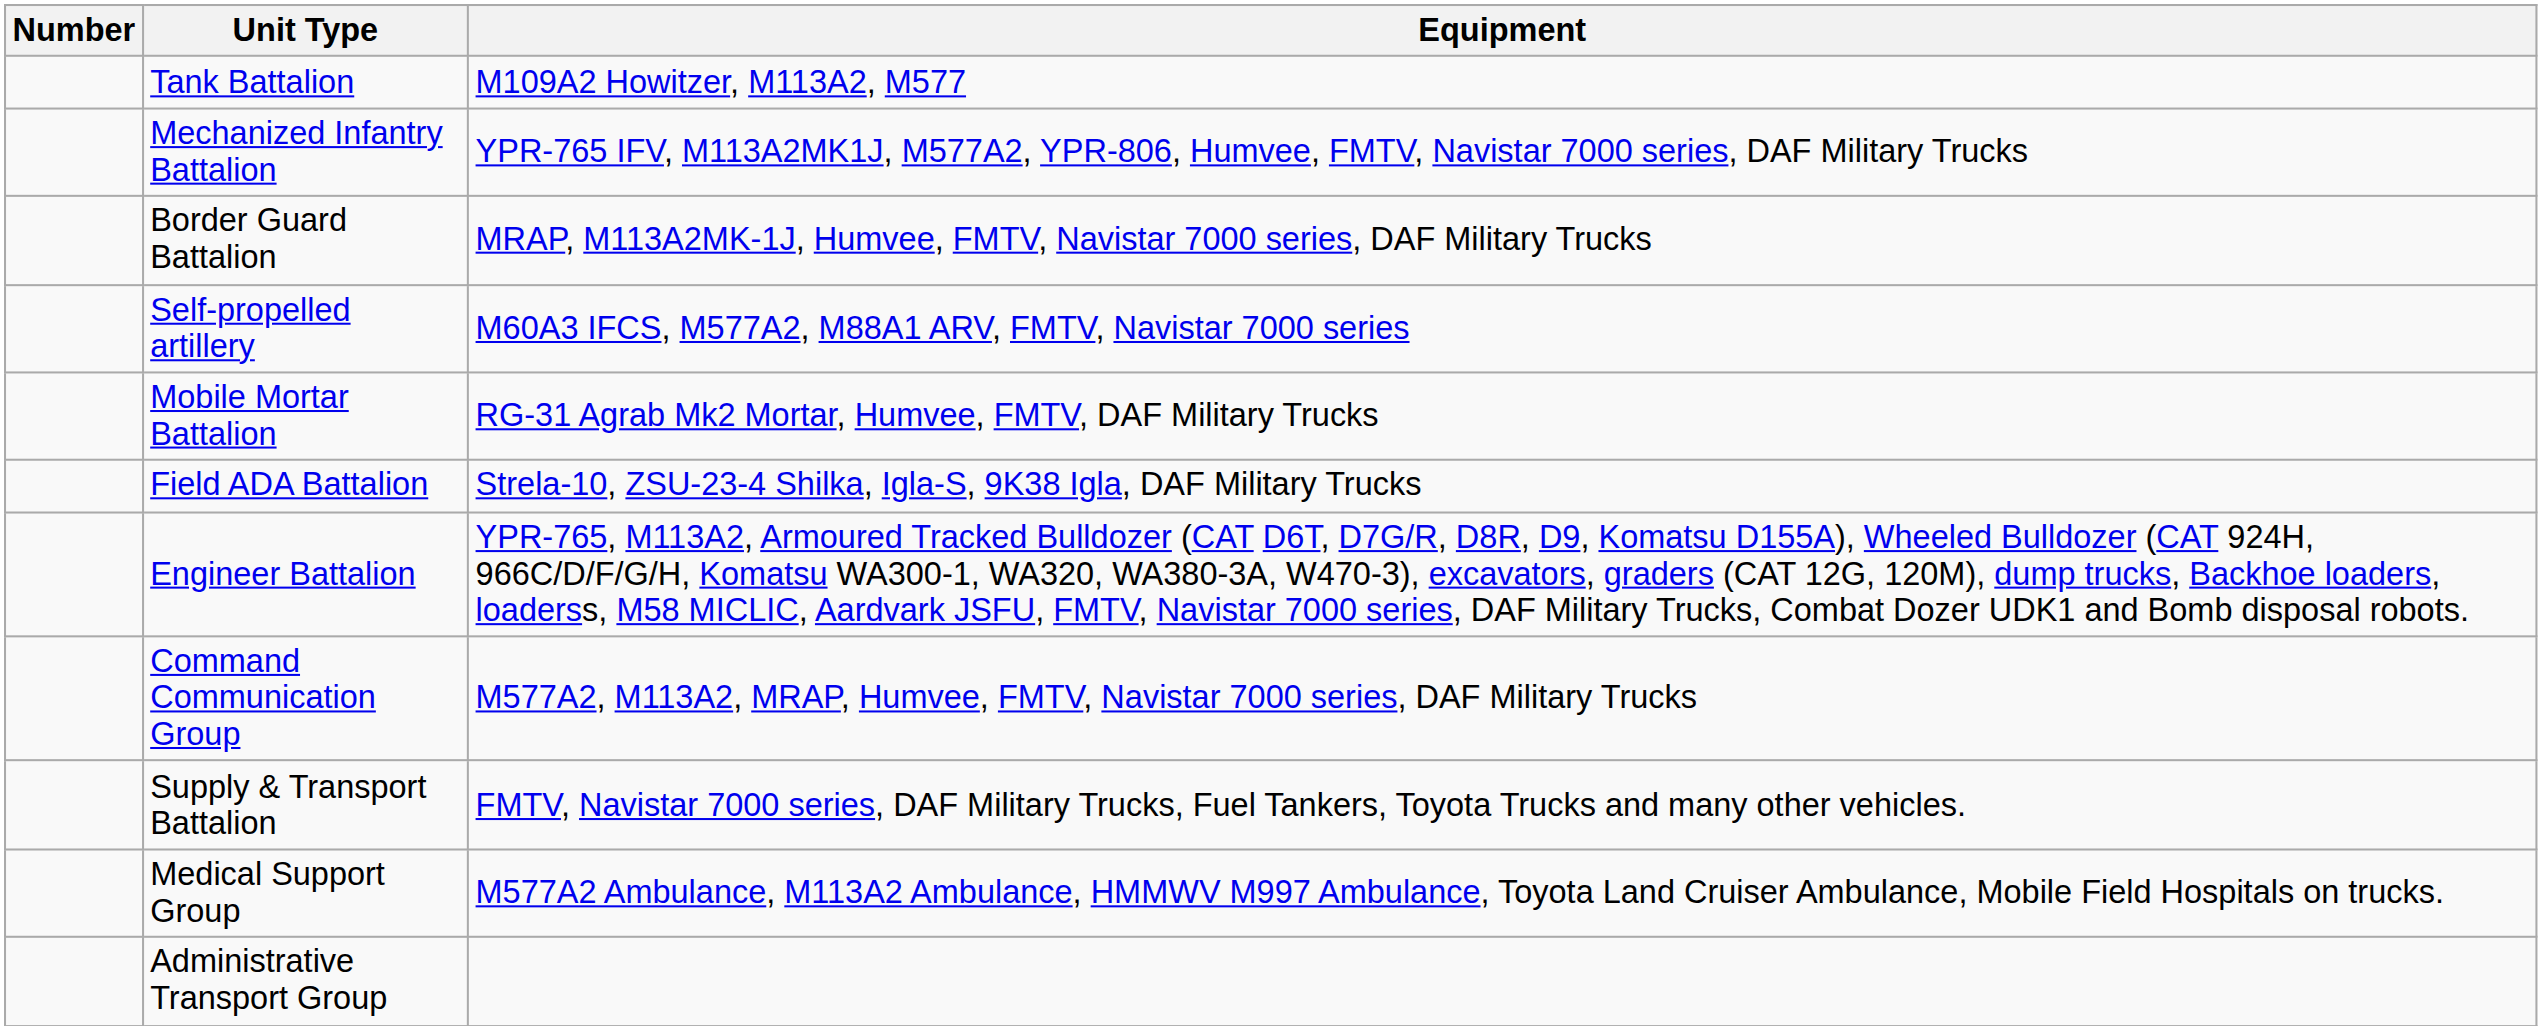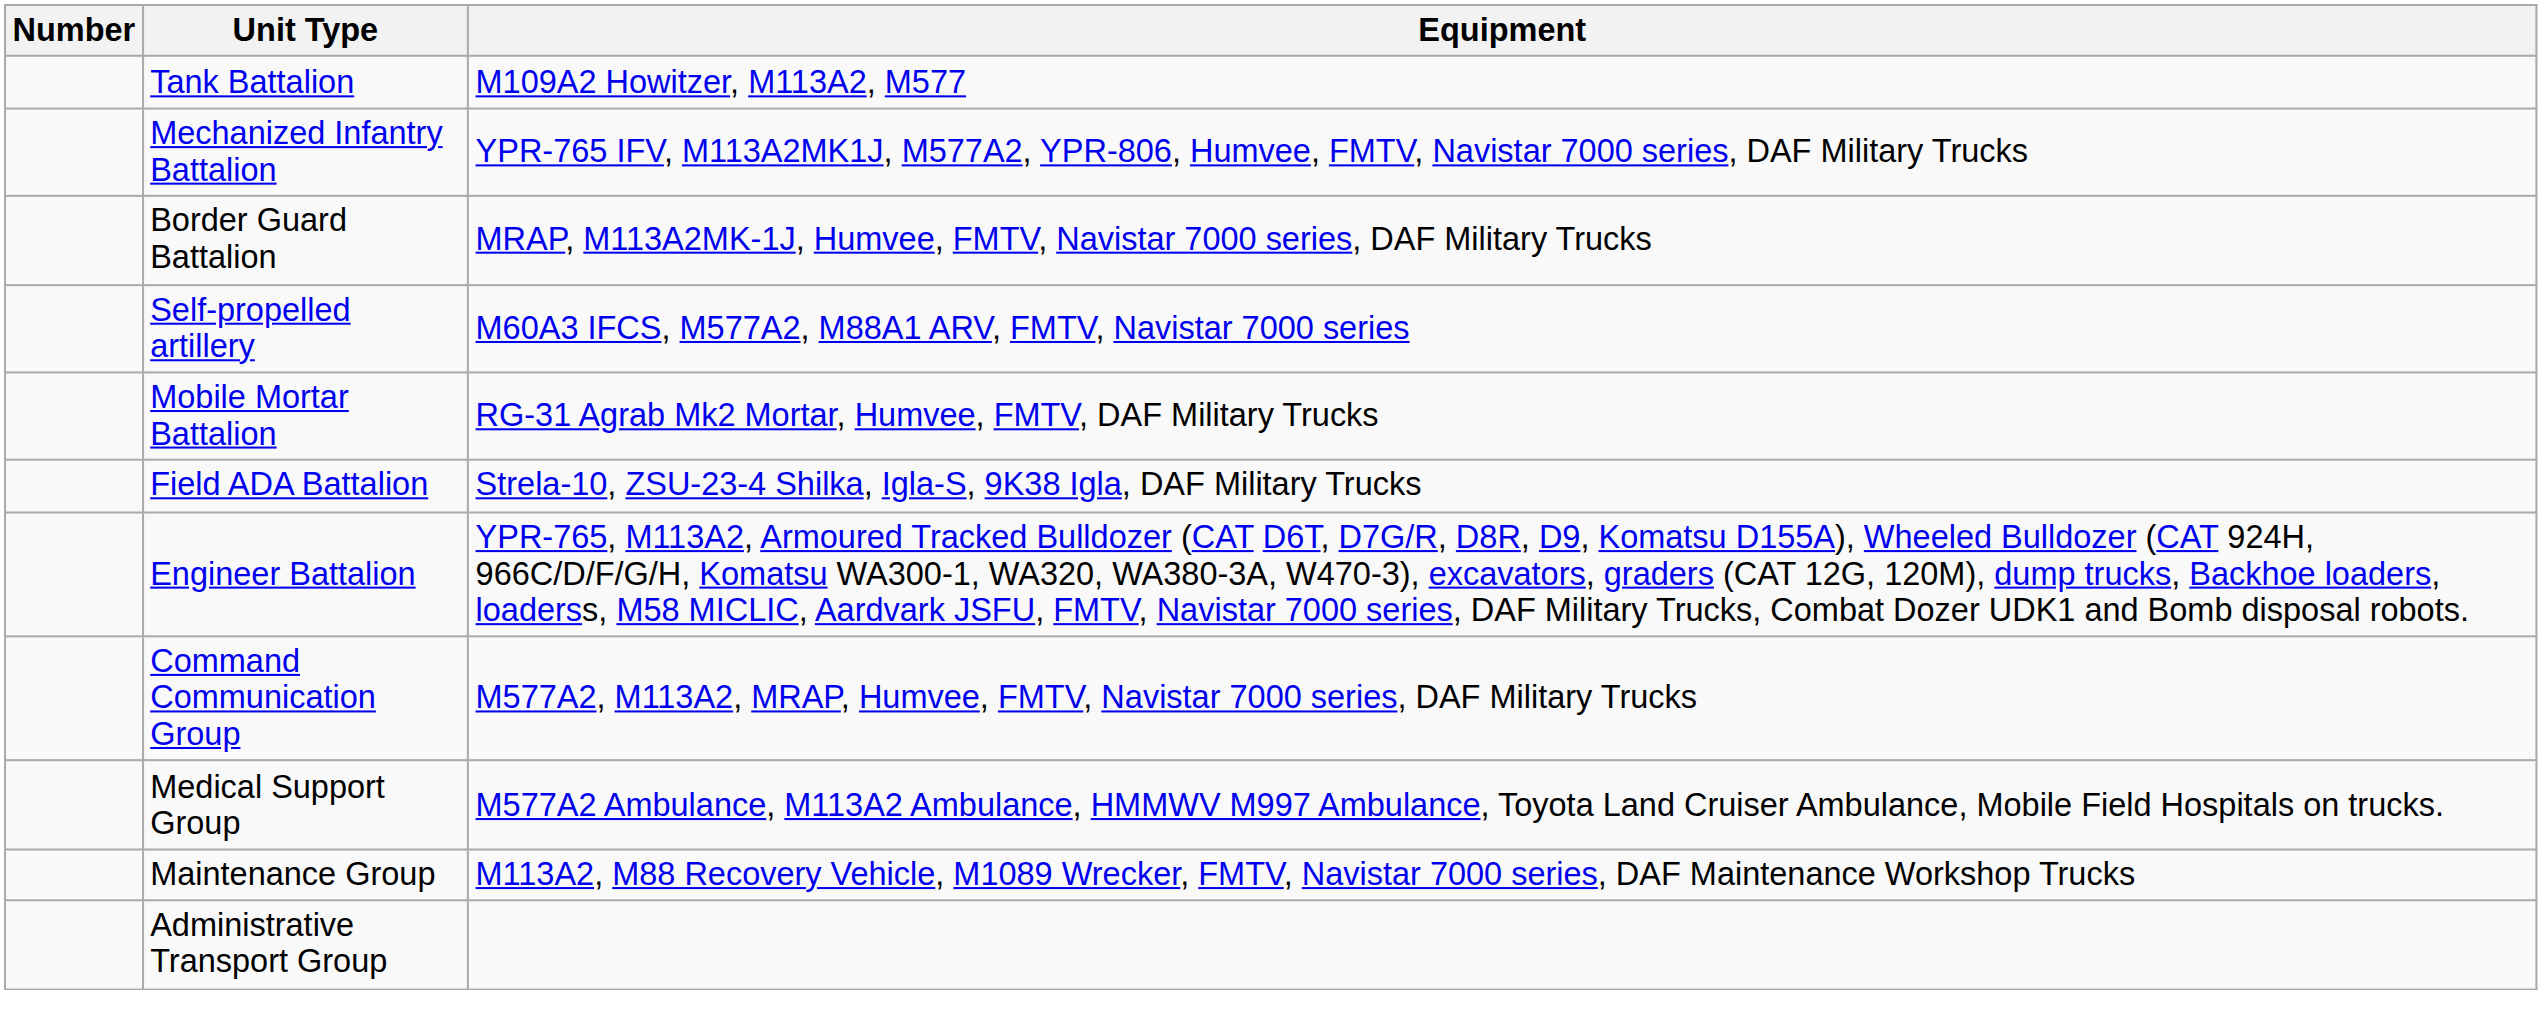- row: Supply & Transport Battalion | FMTV, Navistar 7000 series, DAF Military Trucks, Fuel Tankers, Toyota Trucks and many other vehicles.
+ row: Maintenance Group | M113A2, M88 Recovery Vehicle, M1089 Wrecker, FMTV, Navistar 7000 series, DAF Maintenance Workshop Trucks
